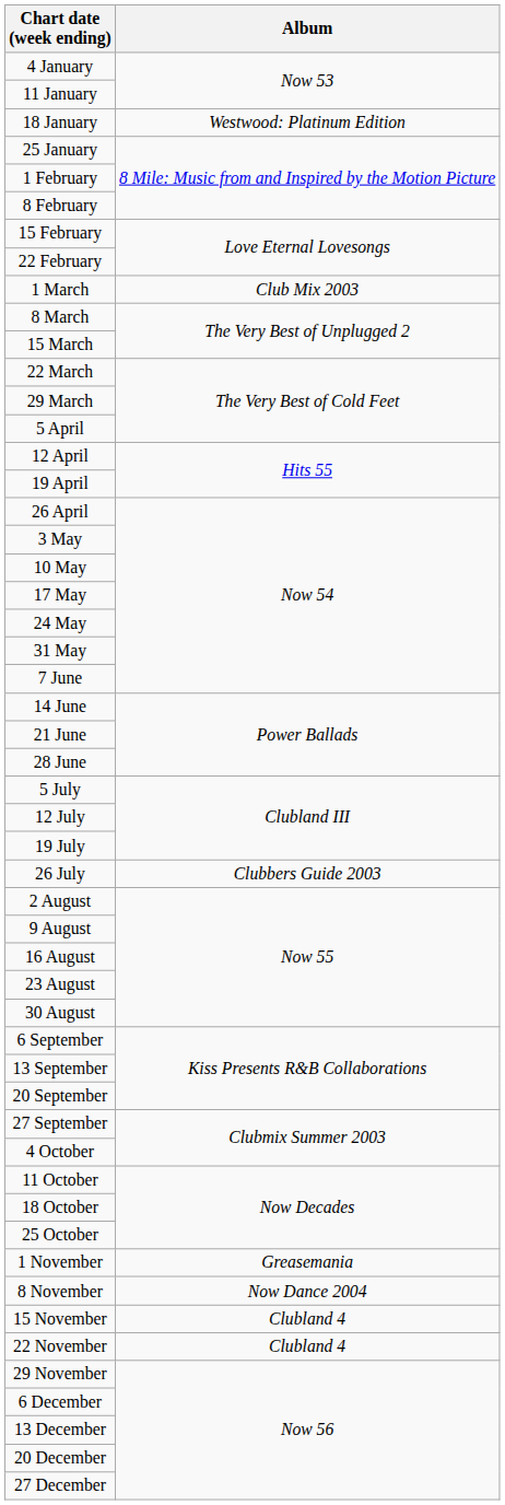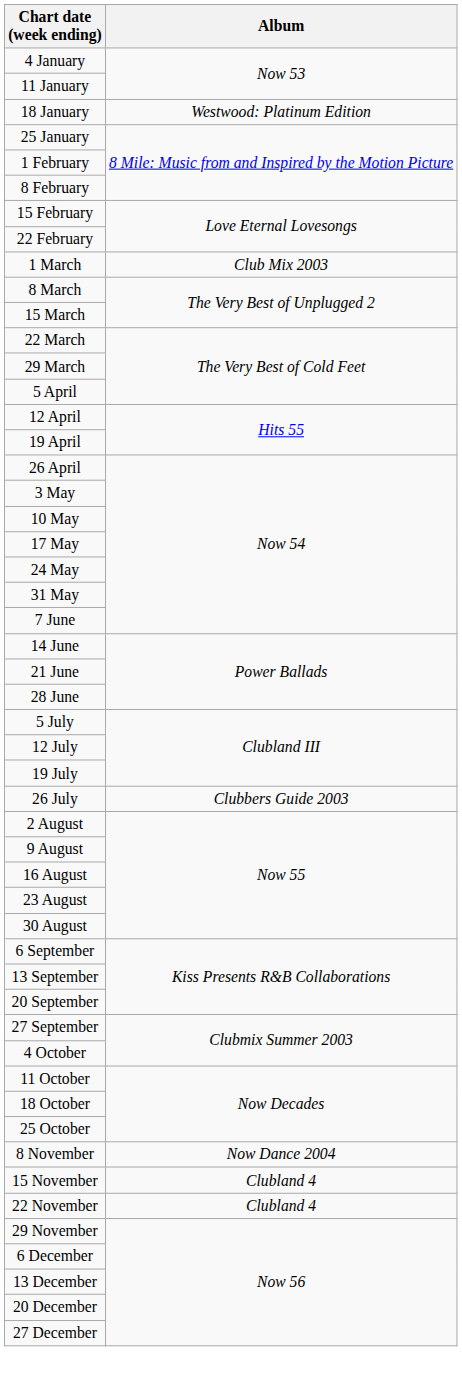- row: 1 November | Greasemania
